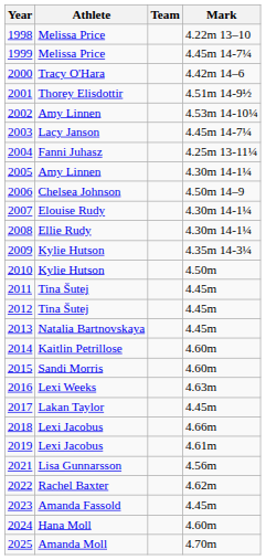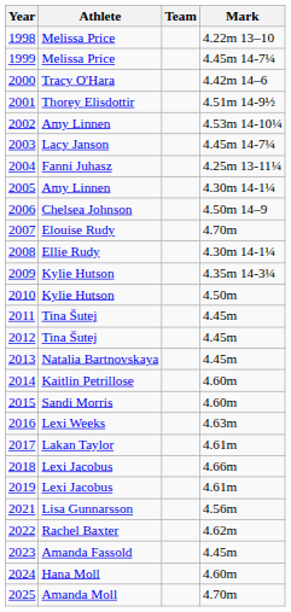2007 | Mark: 4.30m 14-1¼ -> 4.70m
2017 | Mark: 4.45m -> 4.61m
